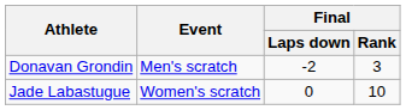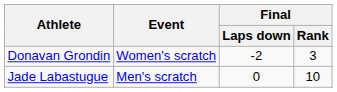Donavan Grondin | Event: Men's scratch -> Women's scratch
Jade Labastugue | Event: Women's scratch -> Men's scratch
